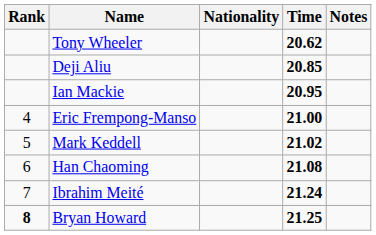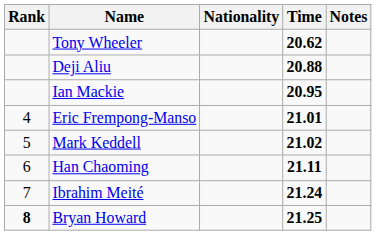Deji Aliu | Time: 20.85 -> 20.88
Eric Frempong-Manso | Time: 21.00 -> 21.01
Han Chaoming | Time: 21.08 -> 21.11
